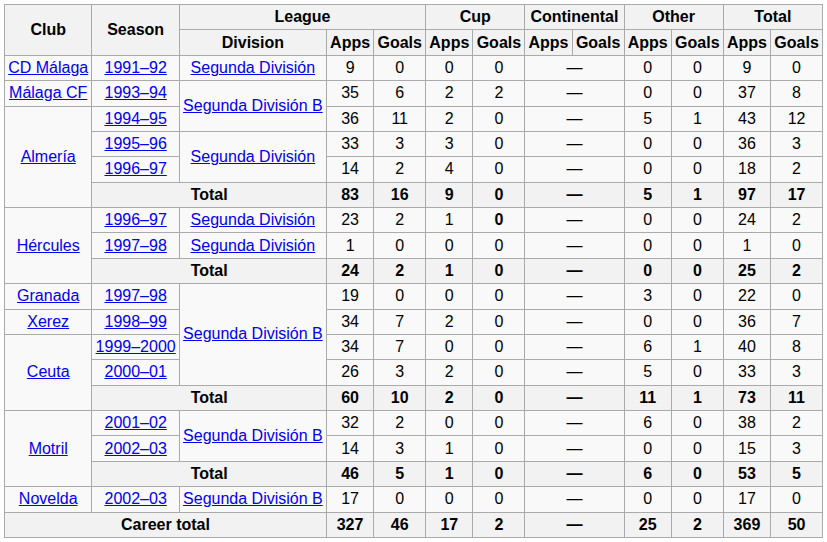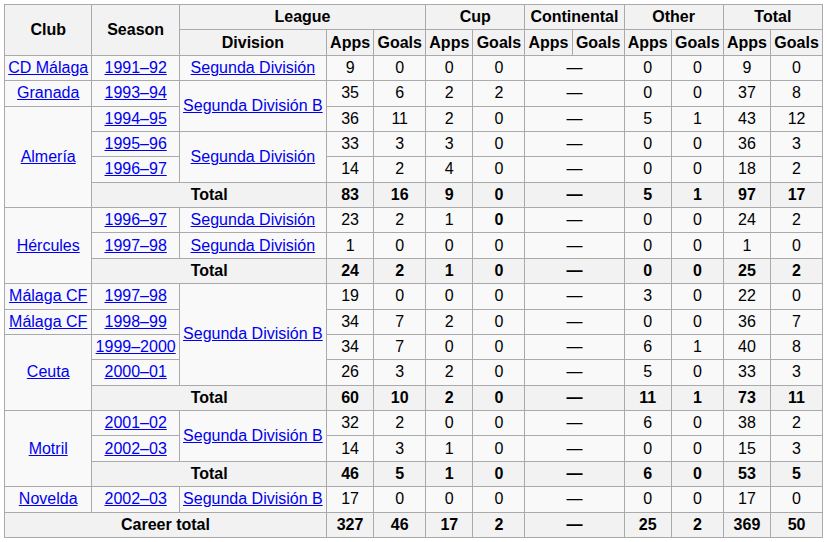35 | Club: Málaga CF -> Granada
19 | Club: Granada -> Málaga CF
1998–99 / 34 | Club: Xerez -> Málaga CF
